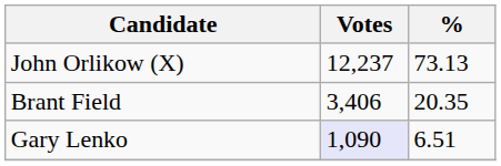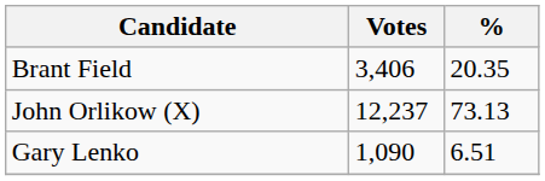rows swapped: John Orlikow (X) <-> Brant Field
Gary Lenko | Votes: lavender background -> no background
